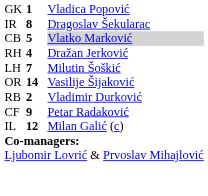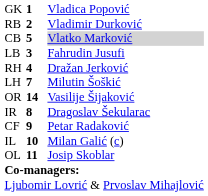rows swapped: RB <-> IR
+ row: LB | 3 | Fahrudin Jusufi
IL | column 2: 12 -> 10
+ row: OL | 11 | Josip Skoblar
